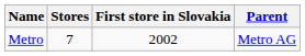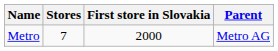Metro | First store in Slovakia: 2002 -> 2000
